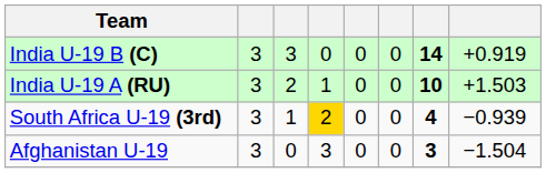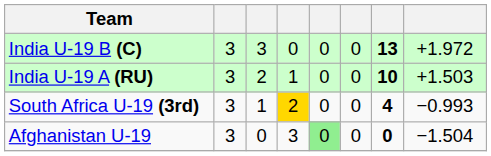India U-19 B (C) | column 7: 14 -> 13
India U-19 B (C) | column 8: +0.919 -> +1.972
South Africa U-19 (3rd) | column 8: −0.939 -> −0.993
Afghanistan U-19 | column 5: no background -> lightgreen background
Afghanistan U-19 | column 7: 3 -> 0
